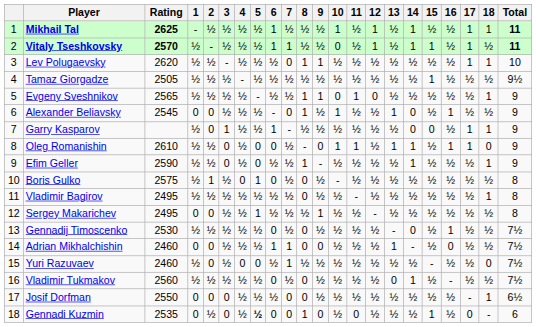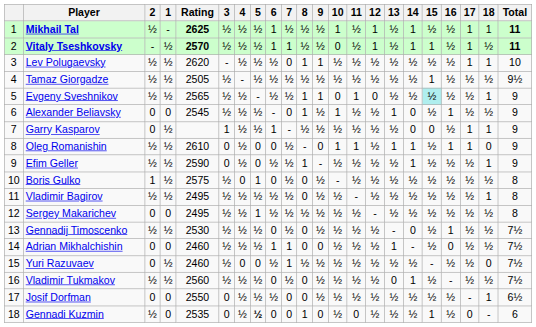columns swapped: Rating <-> 2
Evgeny Sveshnikov | 15: no background -> paleturquoise background
Sergey Makarichev | 9: 1 -> ½
